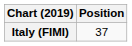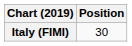Italy (FIMI) | Position: 37 -> 30
